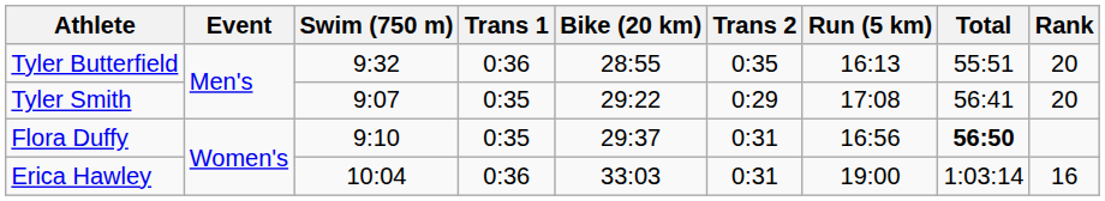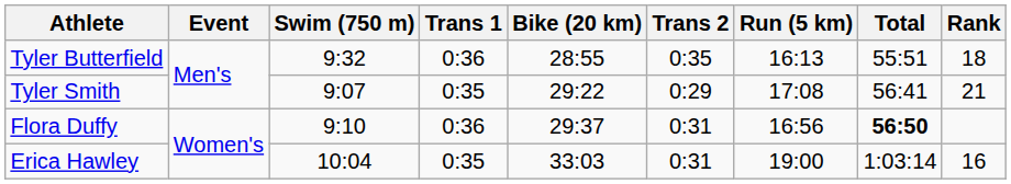Tyler Butterfield | Rank: 20 -> 18
Tyler Smith | Rank: 20 -> 21
Flora Duffy | Trans 1: 0:35 -> 0:36
Erica Hawley | Trans 1: 0:36 -> 0:35
